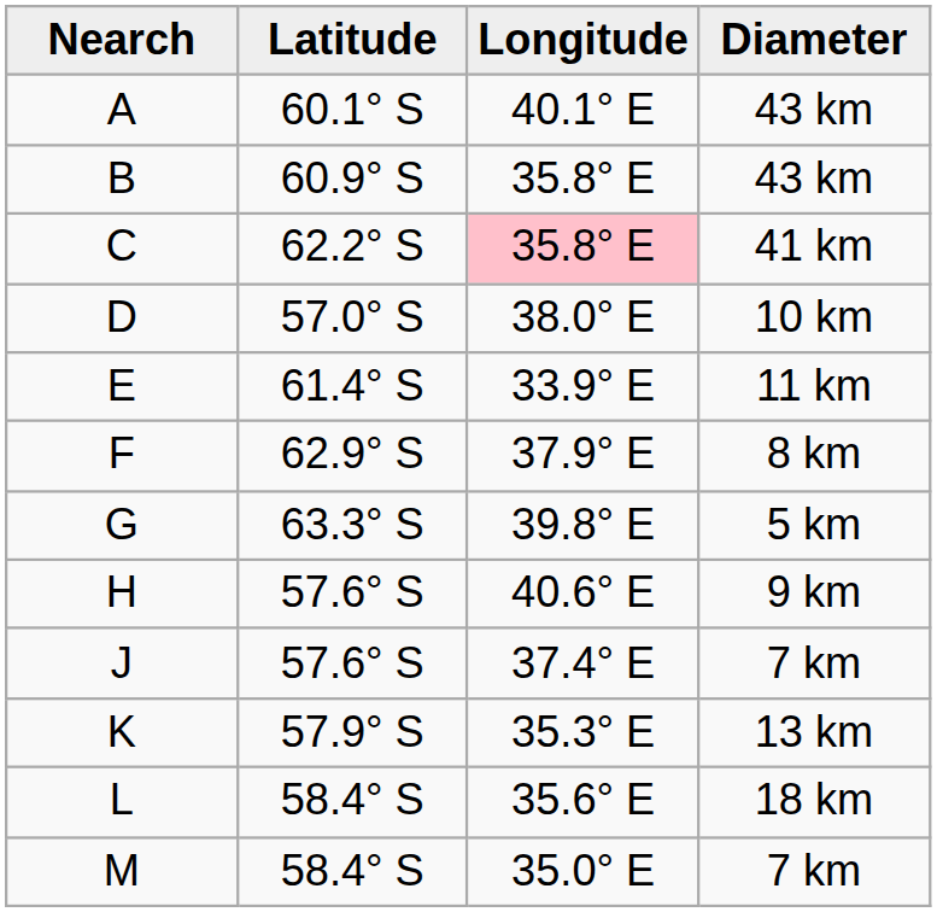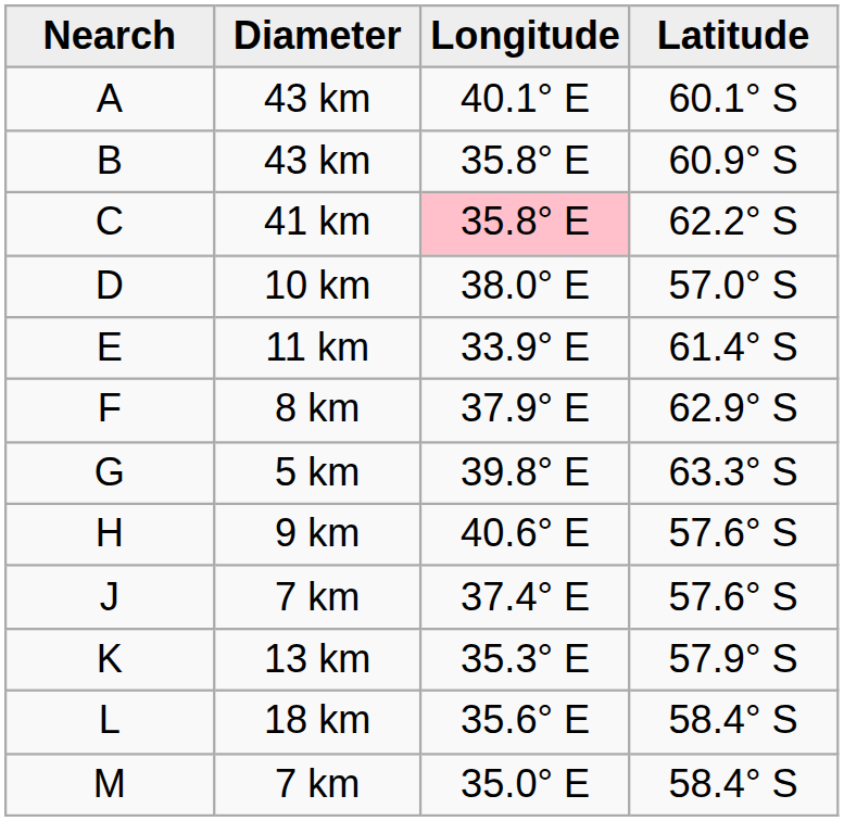columns swapped: Latitude <-> Diameter
